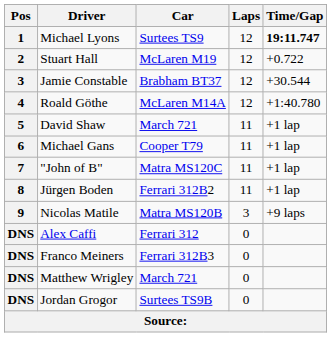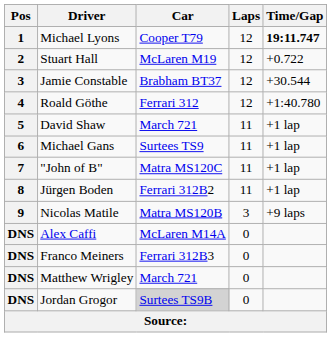Michael Lyons | Car: Surtees TS9 -> Cooper T79
Roald Göthe | Car: McLaren M14A -> Ferrari 312
Michael Gans | Car: Cooper T79 -> Surtees TS9
Alex Caffi | Car: Ferrari 312 -> McLaren M14A
Jordan Grogor | Car: no background -> lightgrey background
